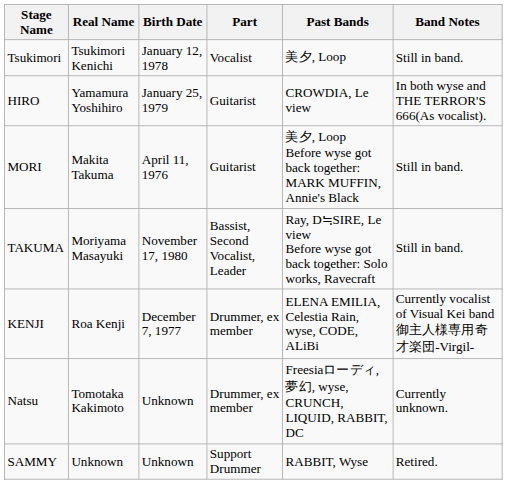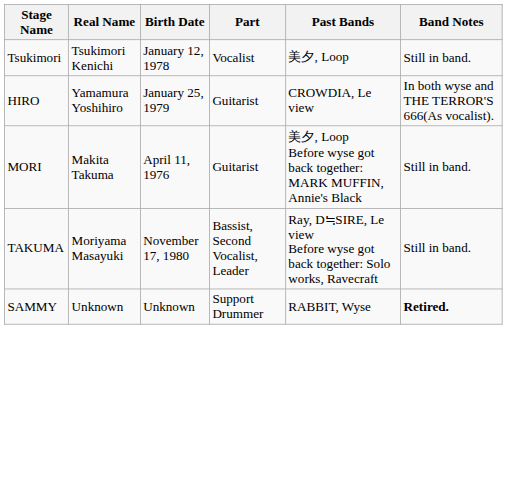- row: KENJI | Roa Kenji | December 7, 1977 | Drummer, ex member | ELENA EMILIA, Celestia Rain, wyse, CODE, ALiBi | Currently vocalist of Visual Kei band 御主人様専用奇才楽団-Virgil-
- row: Natsu | Tomotaka Kakimoto | Unknown | Drummer, ex member | Freesiaローディ, 夢幻, wyse, CRUNCH, LIQUID, RABBIT, DC | Currently unknown.
SAMMY | Band Notes: normal -> bold
